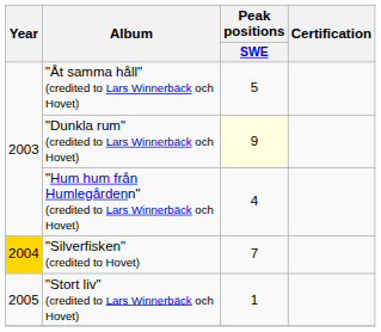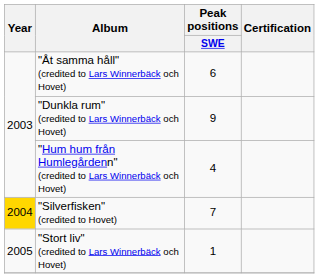"Åt samma håll" (credited to Lars Winnerbäck och Hovet) | Peak positions / SWE: 5 -> 6
"Dunkla rum" (credited to Lars Winnerbäck och Hovet) | Peak positions / SWE: lightyellow background -> no background
